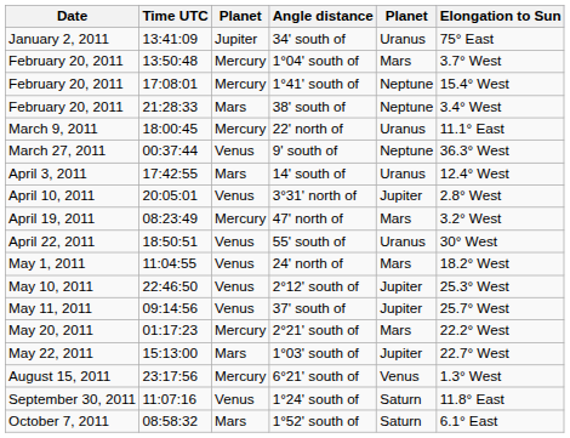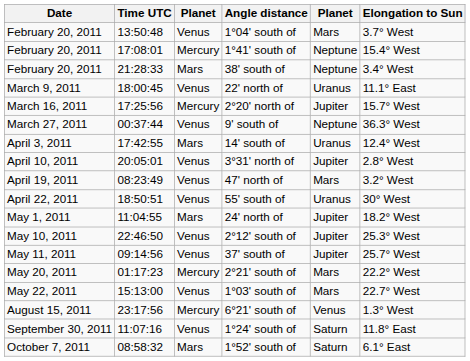- row: January 2, 2011 | 13:41:09 | Jupiter | 34' south of | Uranus | 75° East
1°04' south of | column 3: Mercury -> Venus
22' north of | column 3: Mercury -> Venus
+ row: March 16, 2011 | 17:25:56 | Mercury | 2°20' north of | Jupiter | 15.7° West
47' north of | column 3: Mercury -> Venus
24' north of | column 3: Venus -> Mars
24' north of | column 5: Mars -> Jupiter
1°03' south of | column 3: Mars -> Venus
1°03' south of | column 5: Jupiter -> Mars
